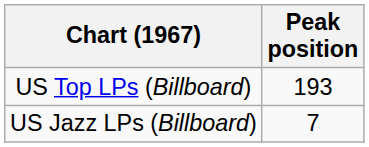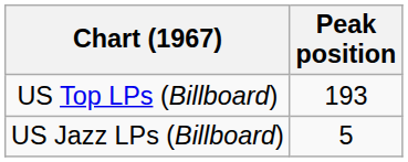US Jazz LPs (Billboard) | Peak position: 7 -> 5
